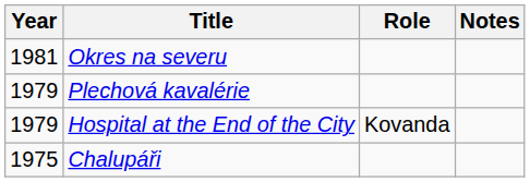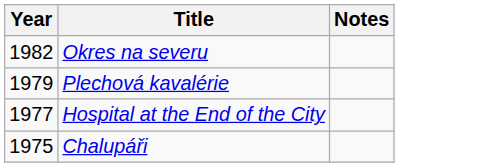- column: Role | Kovanda
Okres na severu | Year: 1981 -> 1982
Hospital at the End of the City | Year: 1979 -> 1977
